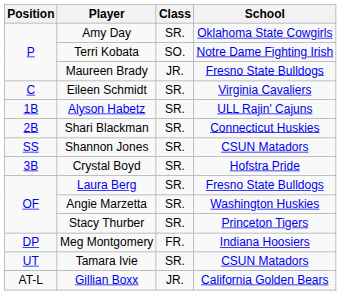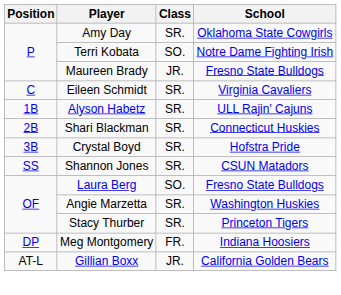rows swapped: Crystal Boyd <-> Shannon Jones
Laura Berg | Class: SR. -> SO.
- row: UT | Tamara Ivie | SR. | CSUN Matadors
